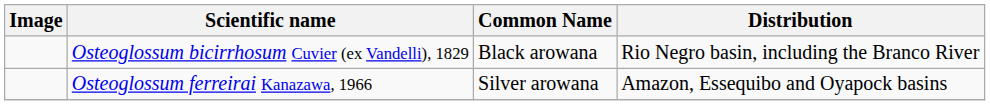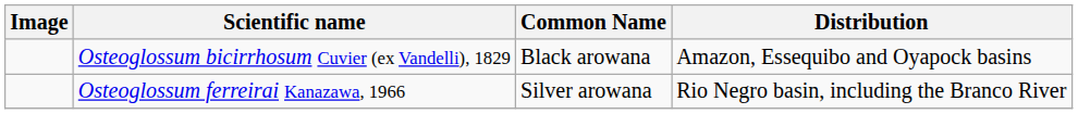Osteoglossum bicirrhosum Cuvier (ex Vandelli), 1829 | Distribution: Rio Negro basin, including the Branco River -> Amazon, Essequibo and Oyapock basins
Osteoglossum ferreirai Kanazawa, 1966 | Distribution: Amazon, Essequibo and Oyapock basins -> Rio Negro basin, including the Branco River
